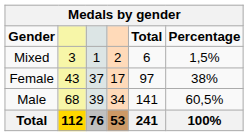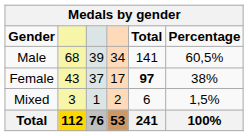rows swapped: Male <-> Mixed
Female | Total: normal -> bold
